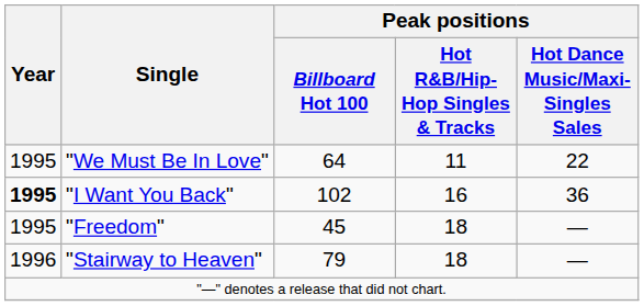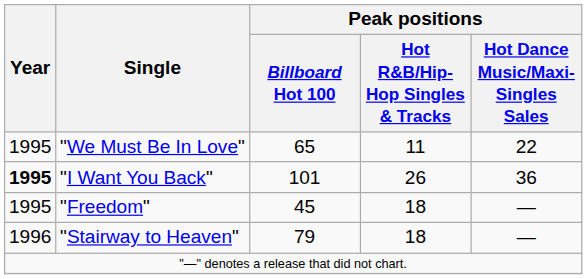"We Must Be In Love" | Peak positions / Billboard Hot 100: 64 -> 65
"I Want You Back" | Peak positions / Billboard Hot 100: 102 -> 101
"I Want You Back" | Peak positions / Hot R&B/Hip-Hop Singles & Tracks: 16 -> 26
